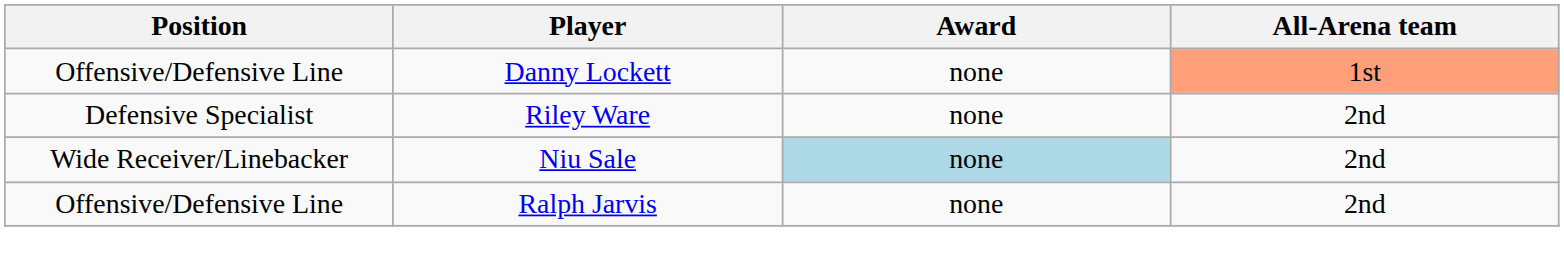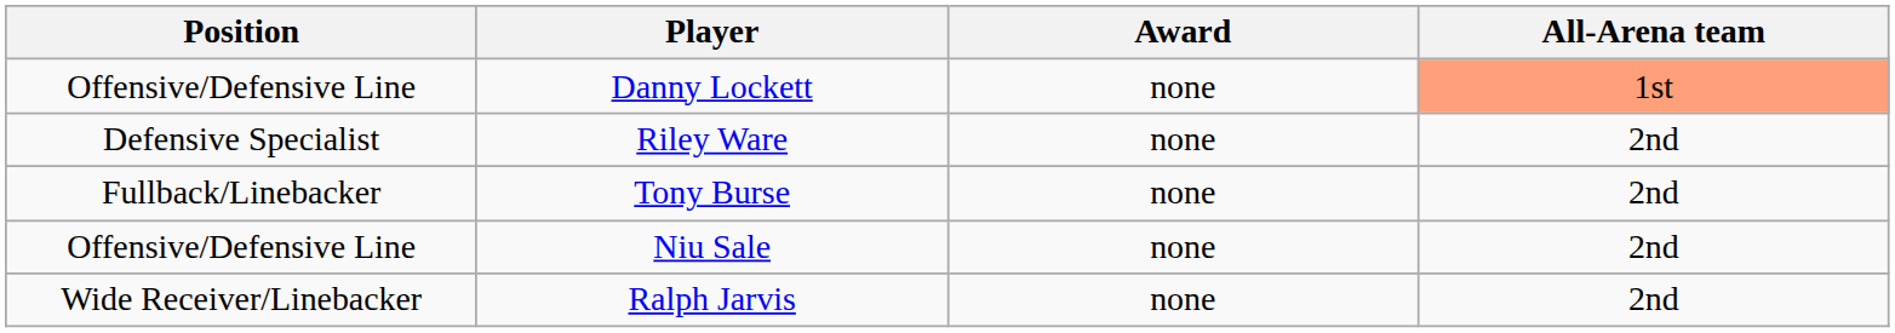+ row: Fullback/Linebacker | Tony Burse | none | 2nd
Niu Sale | Position: Wide Receiver/Linebacker -> Offensive/Defensive Line
Niu Sale | Award: lightblue background -> no background
Ralph Jarvis | Position: Offensive/Defensive Line -> Wide Receiver/Linebacker
